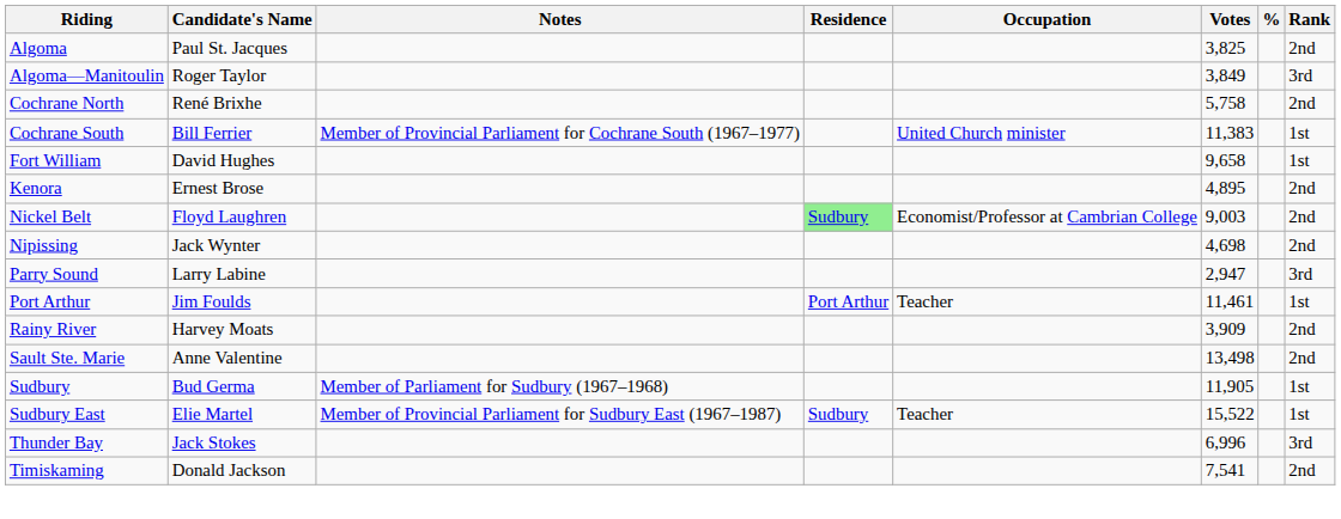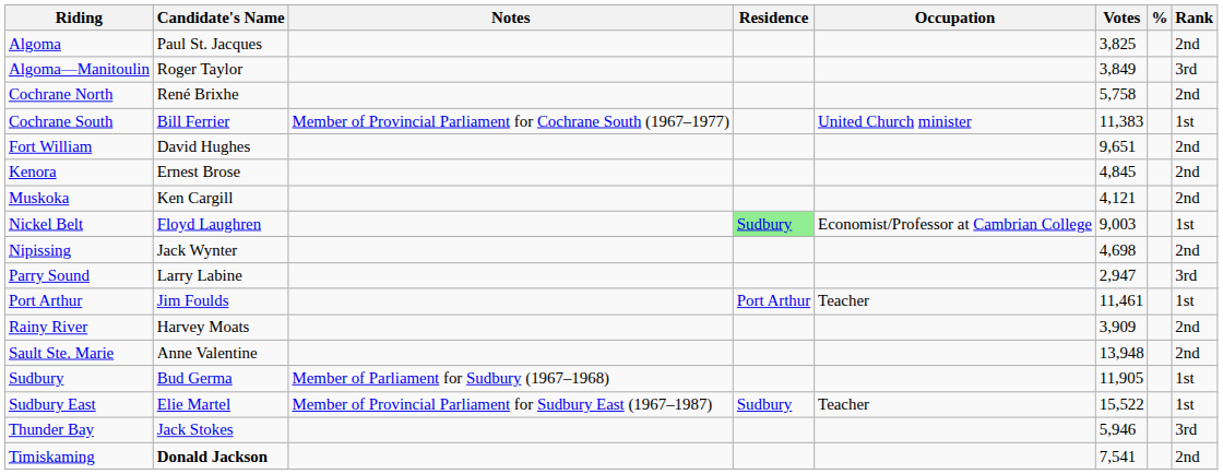Fort William | Votes: 9,658 -> 9,651
Fort William | Rank: 1st -> 2nd
Kenora | Votes: 4,895 -> 4,845
+ row: Muskoka | Ken Cargill | 4,121 | 2nd
Nickel Belt | Rank: 2nd -> 1st
Sault Ste. Marie | Votes: 13,498 -> 13,948
Thunder Bay | Votes: 6,996 -> 5,946
Timiskaming | Candidate's Name: normal -> bold
